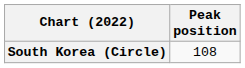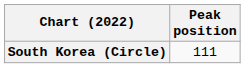South Korea (Circle) | Peak position: 108 -> 111
